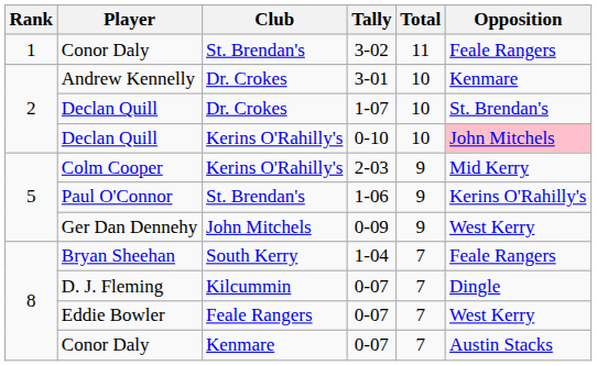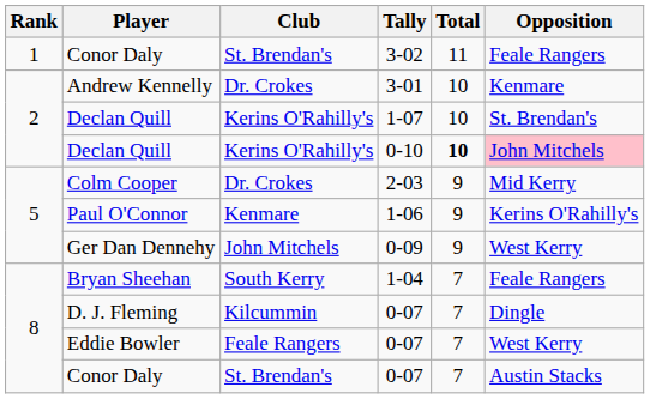Declan Quill / 1-07 | Club: Dr. Crokes -> Kerins O'Rahilly's
Declan Quill / 0-10 | Total: normal -> bold
Colm Cooper | Club: Kerins O'Rahilly's -> Dr. Crokes
Paul O'Connor | Club: St. Brendan's -> Kenmare
Conor Daly / 0-07 | Club: Kenmare -> St. Brendan's
